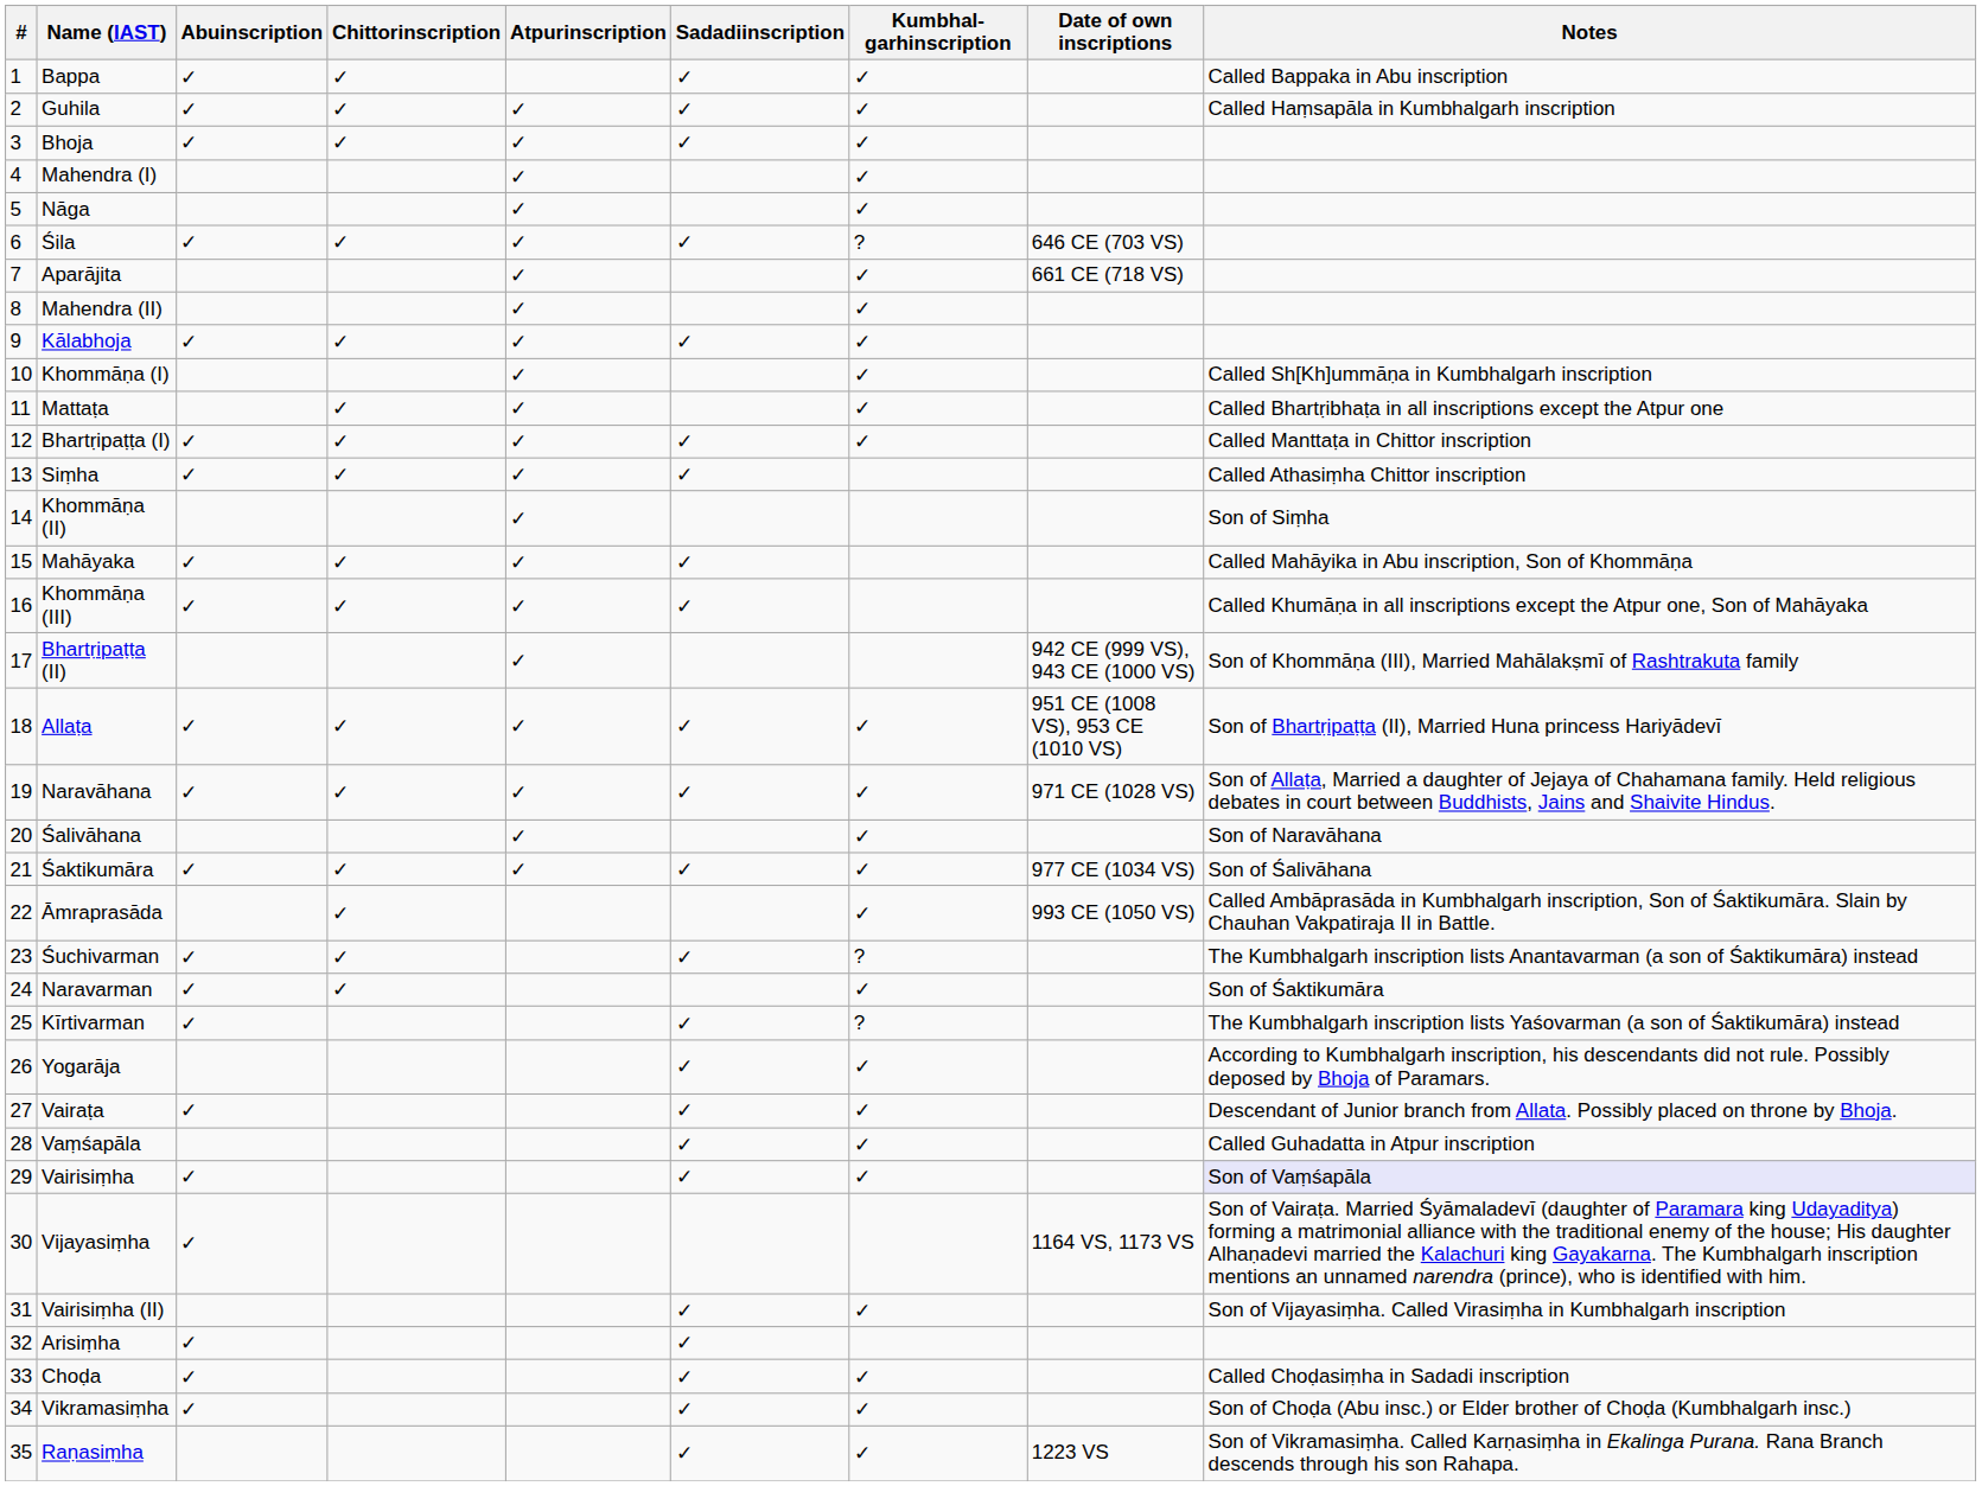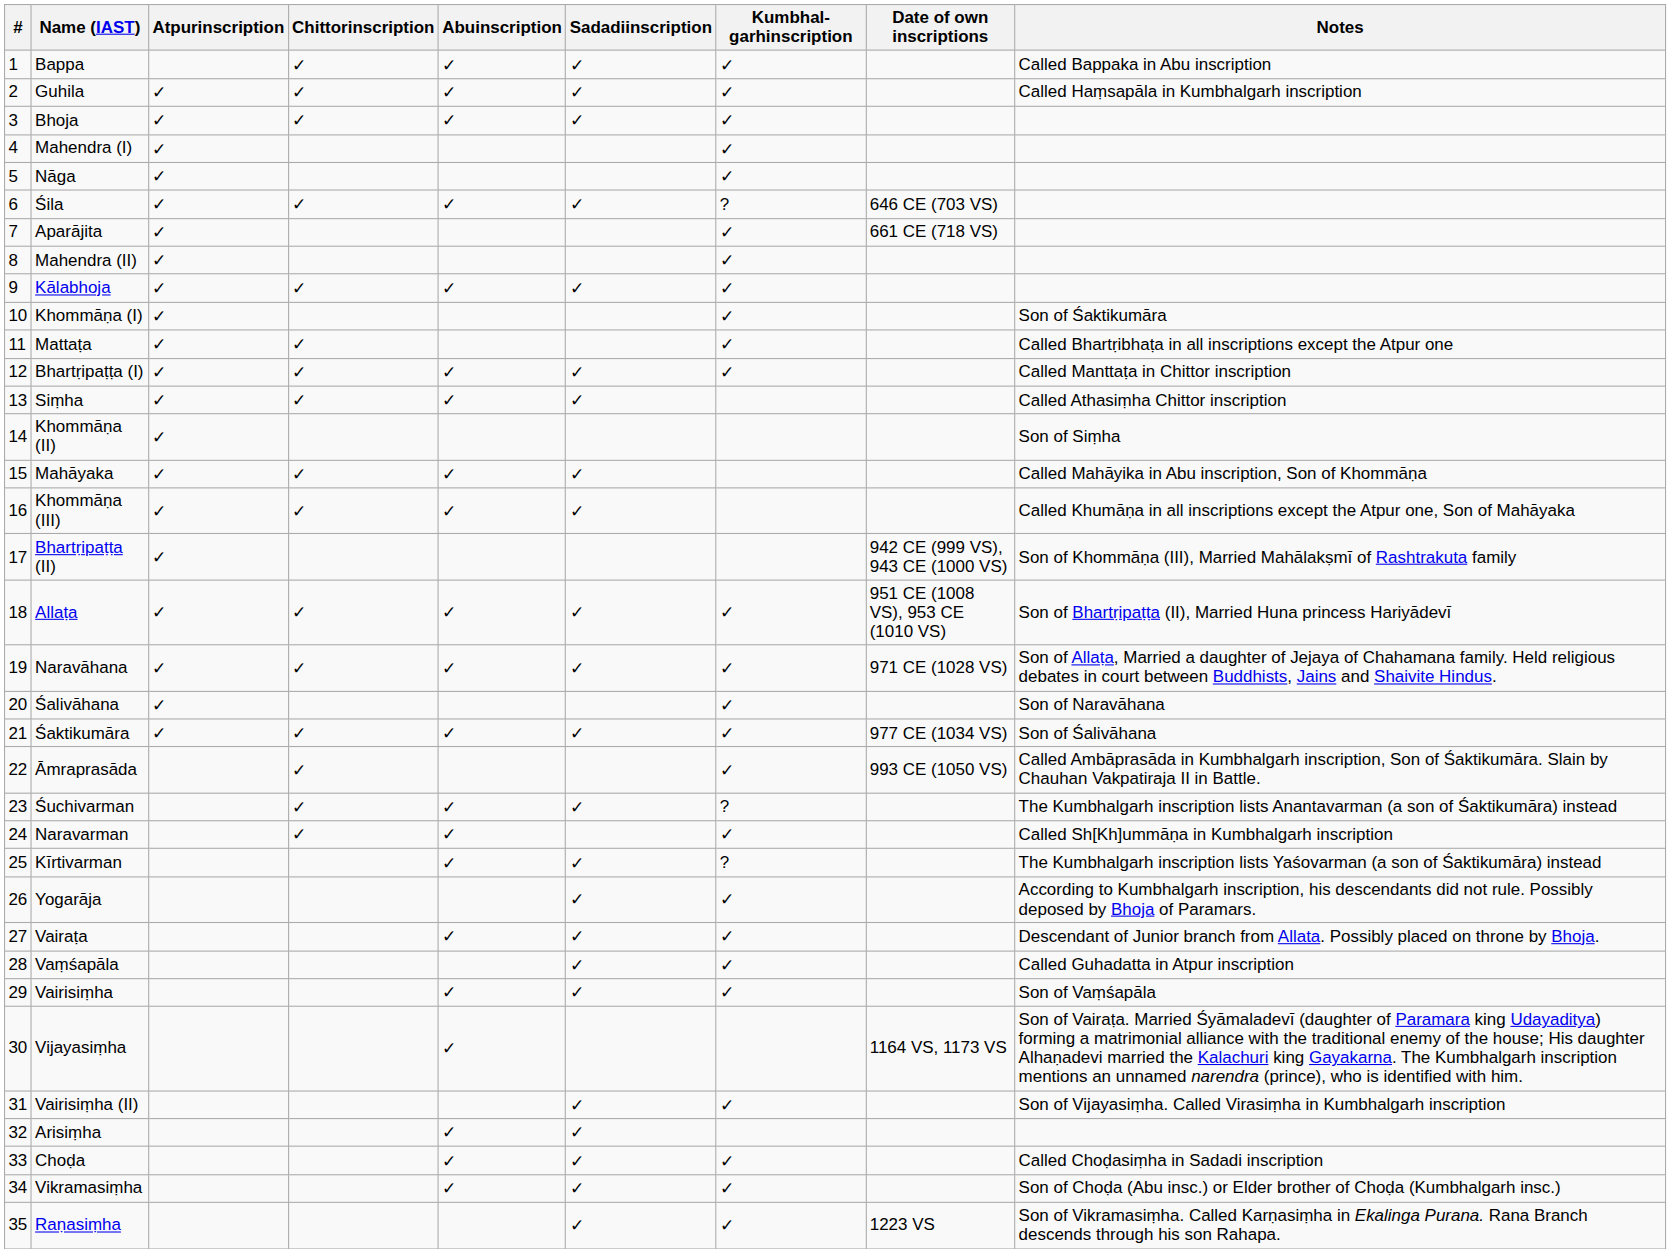columns swapped: Atpurinscription <-> Abuinscription
Khommāṇa (I) | Notes: Called Sh[Kh]ummāṇa in Kumbhalgarh inscription -> Son of Śaktikumāra
Naravarman | Notes: Son of Śaktikumāra -> Called Sh[Kh]ummāṇa in Kumbhalgarh inscription
Vairisiṃha | Notes: lavender background -> no background
